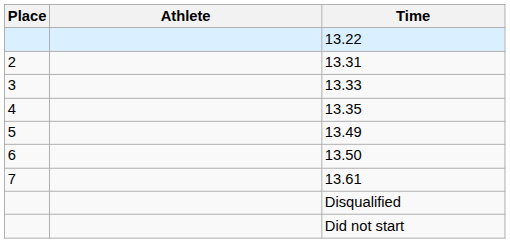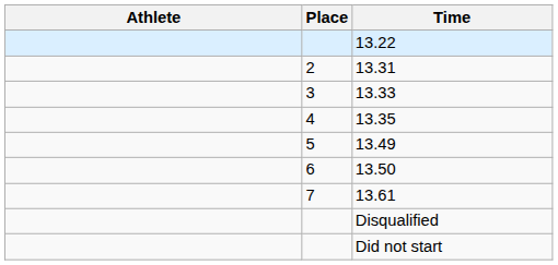columns swapped: Place <-> Athlete
